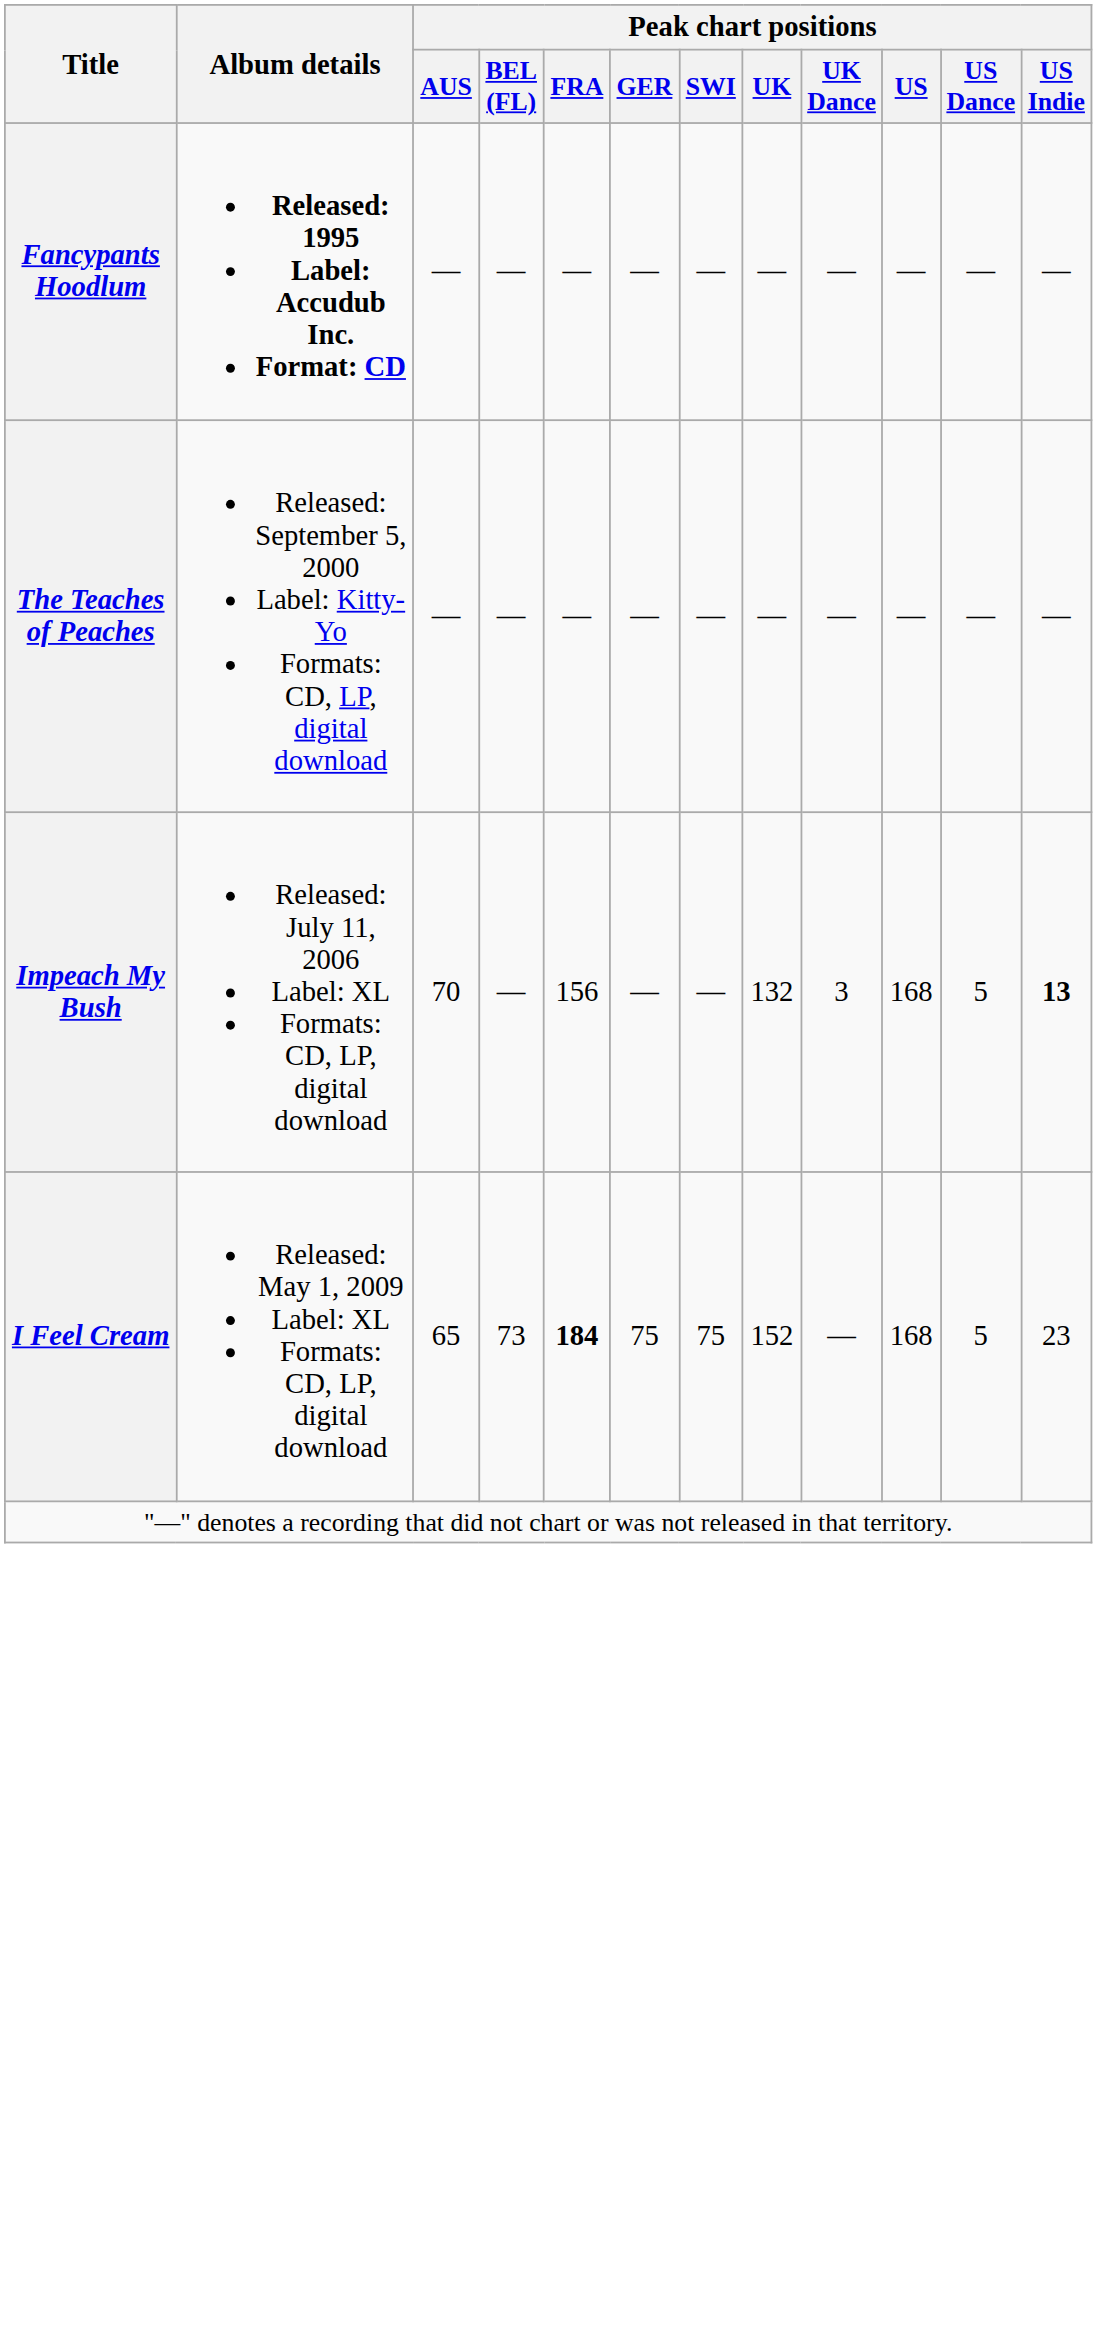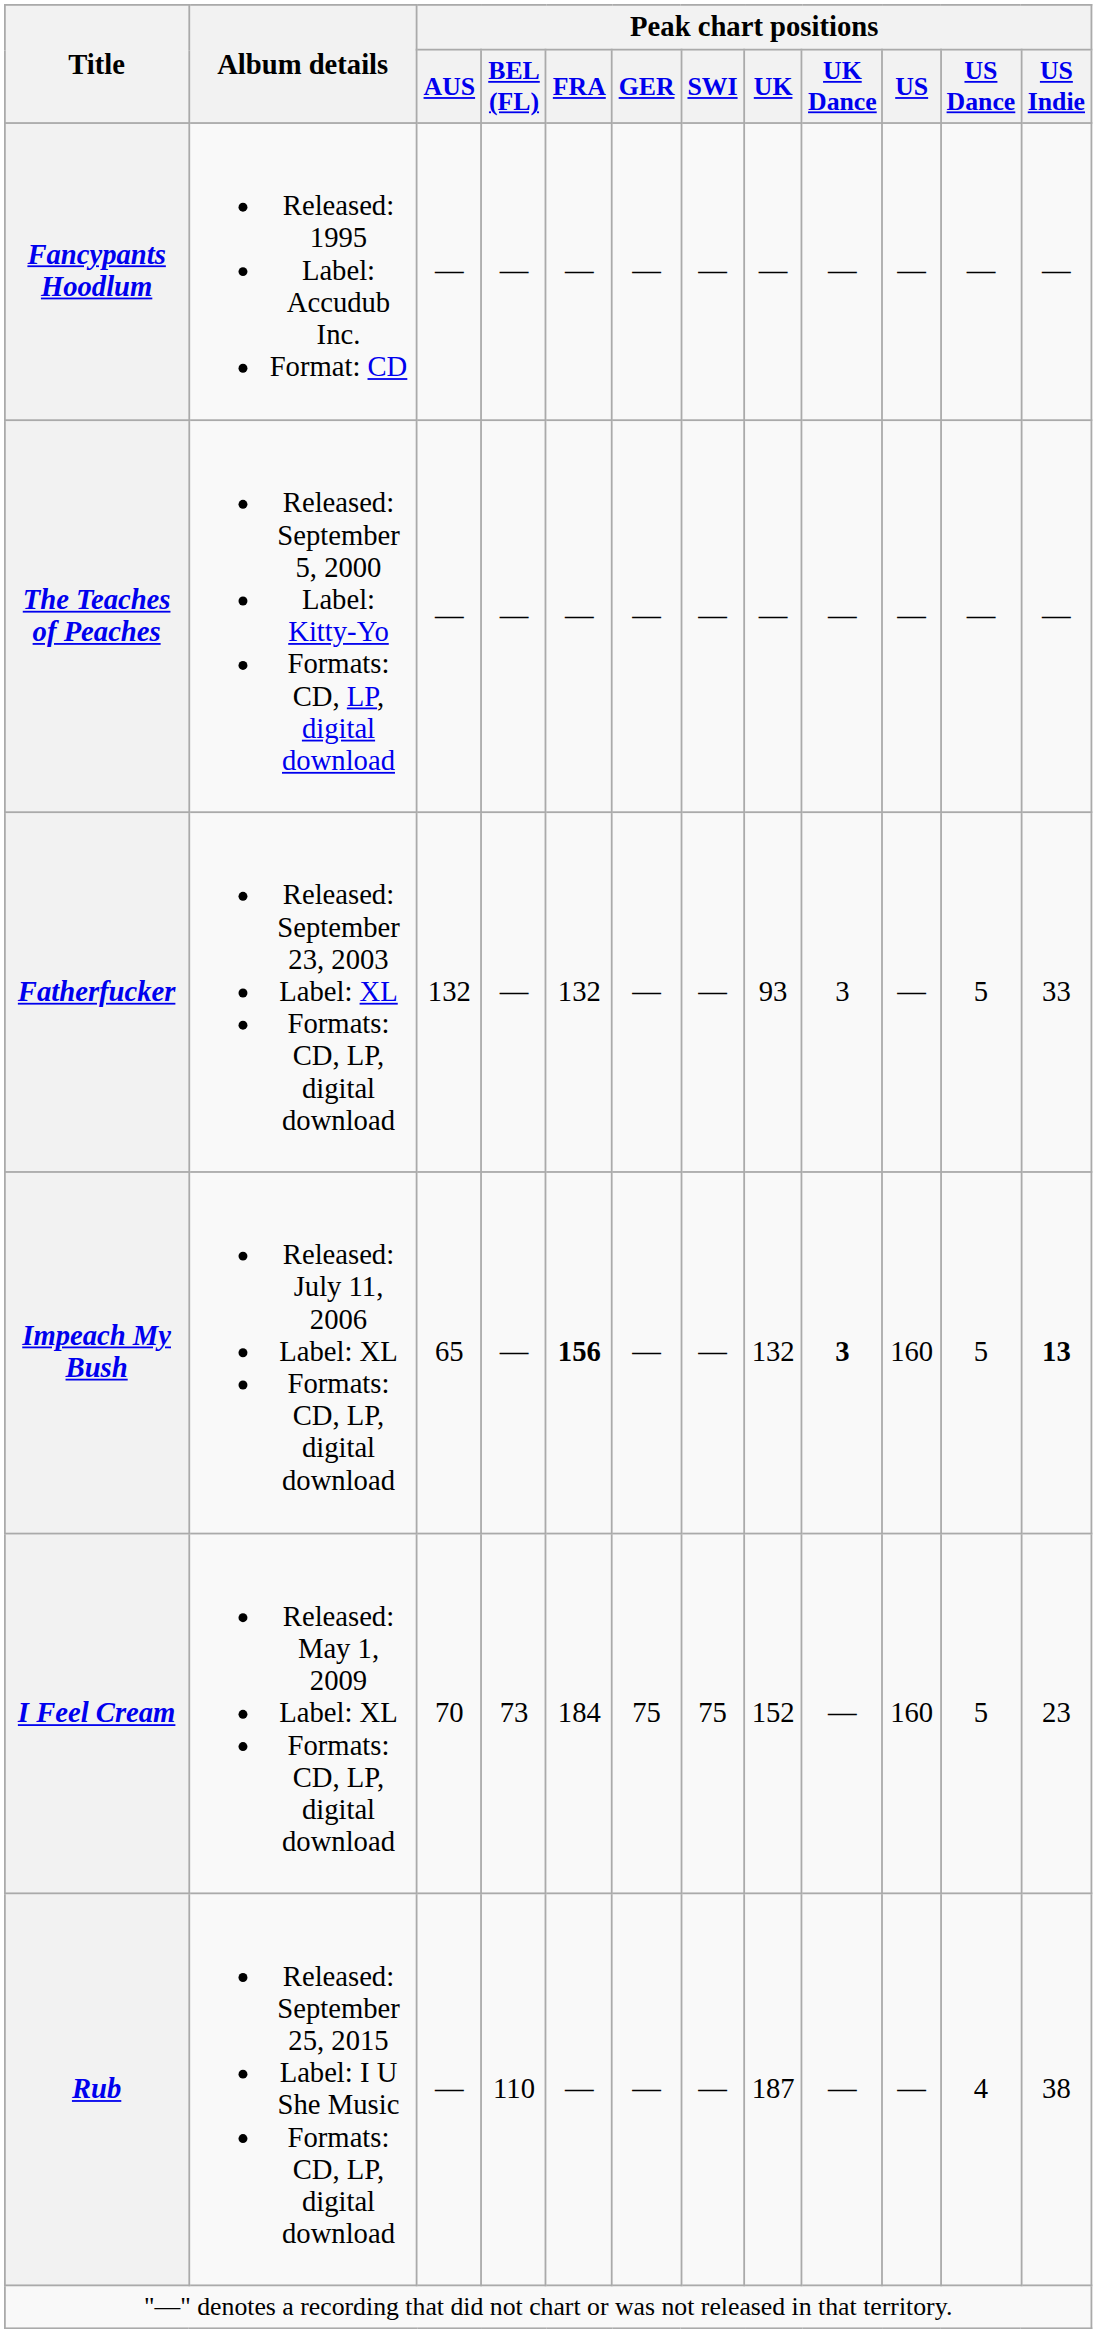Fancypants Hoodlum | Album details: bold -> normal
+ row: Fatherfucker | Released: September 23, 2003 Label: XL Formats: CD, LP, digital download | 132 | — | 132 | — | — | 93 | 3 | — | 5 | 33
Impeach My Bush | Peak chart positions / AUS: 70 -> 65
Impeach My Bush | Peak chart positions / FRA: normal -> bold
Impeach My Bush | Peak chart positions / UK Dance: normal -> bold
Impeach My Bush | Peak chart positions / US: 168 -> 160
I Feel Cream | Peak chart positions / AUS: 65 -> 70
I Feel Cream | Peak chart positions / FRA: bold -> normal
I Feel Cream | Peak chart positions / US: 168 -> 160
+ row: Rub | Released: September 25, 2015 Label: I U She Music Formats: CD, LP, digital download | — | 110 | — | — | — | 187 | — | — | 4 | 38
